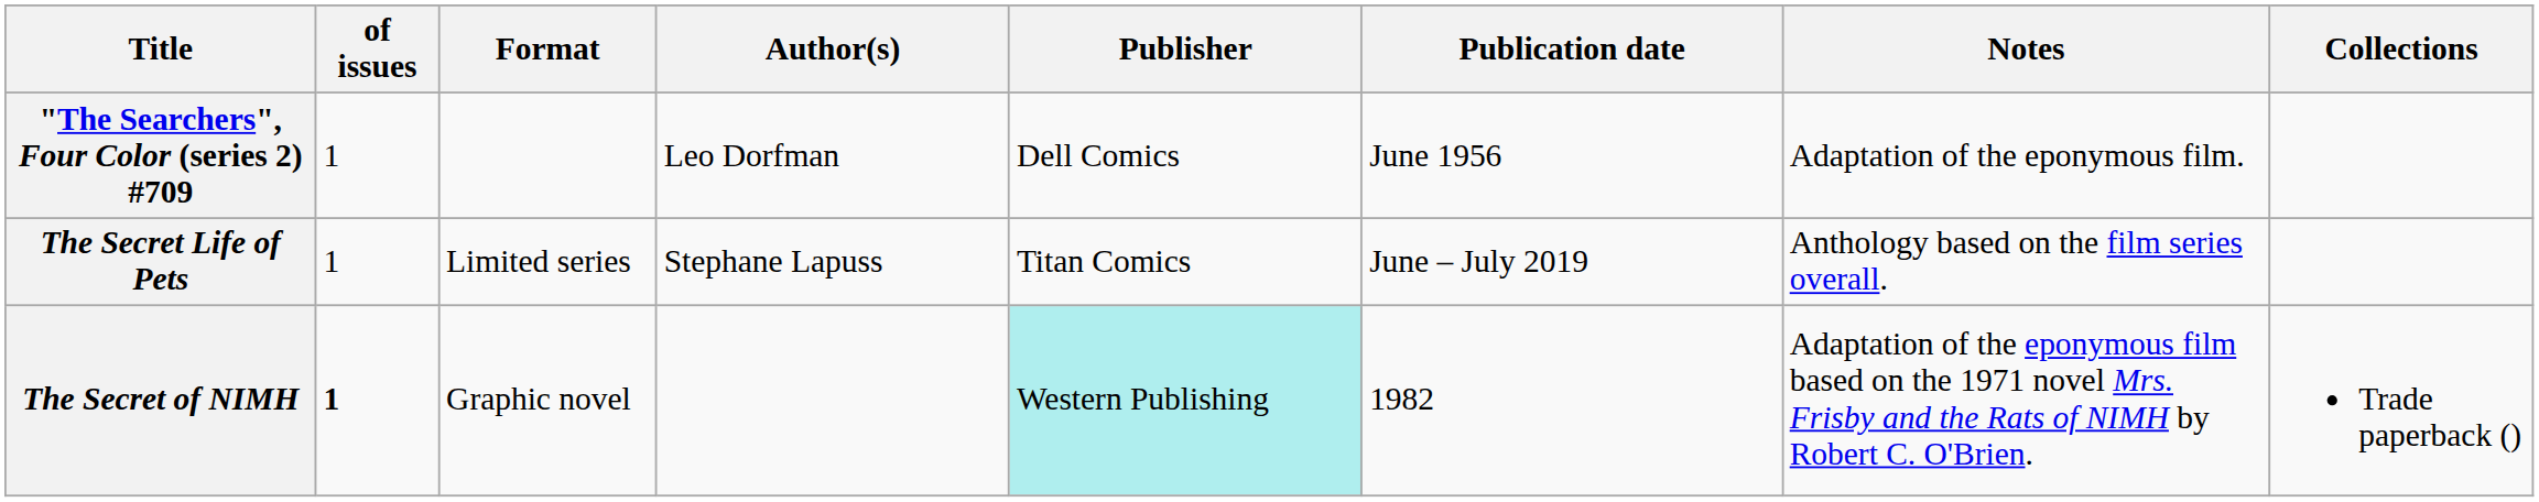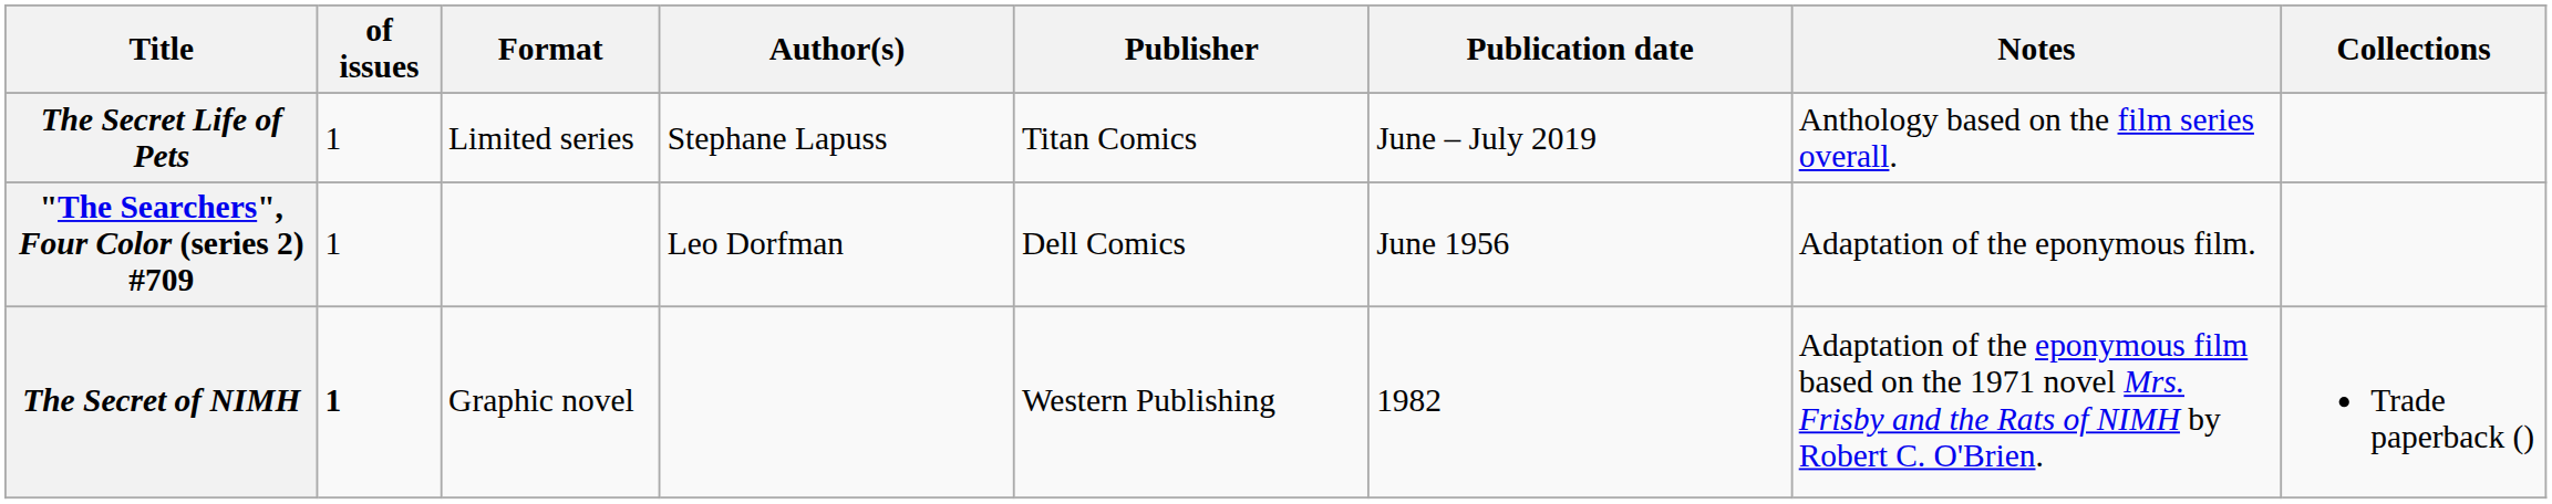rows swapped: "The Searchers", Four Color (series 2) #709 <-> The Secret Life of Pets
The Secret of NIMH | Publisher: paleturquoise background -> no background
